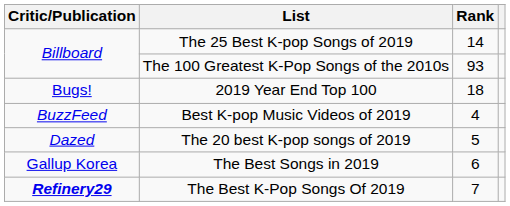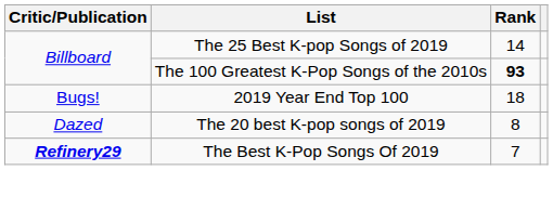The 100 Greatest K-Pop Songs of the 2010s | Rank: normal -> bold
- row: BuzzFeed | Best K-pop Music Videos of 2019 | 4
The 20 best K-pop songs of 2019 | Rank: 5 -> 8
- row: Gallup Korea | The Best Songs in 2019 | 6
